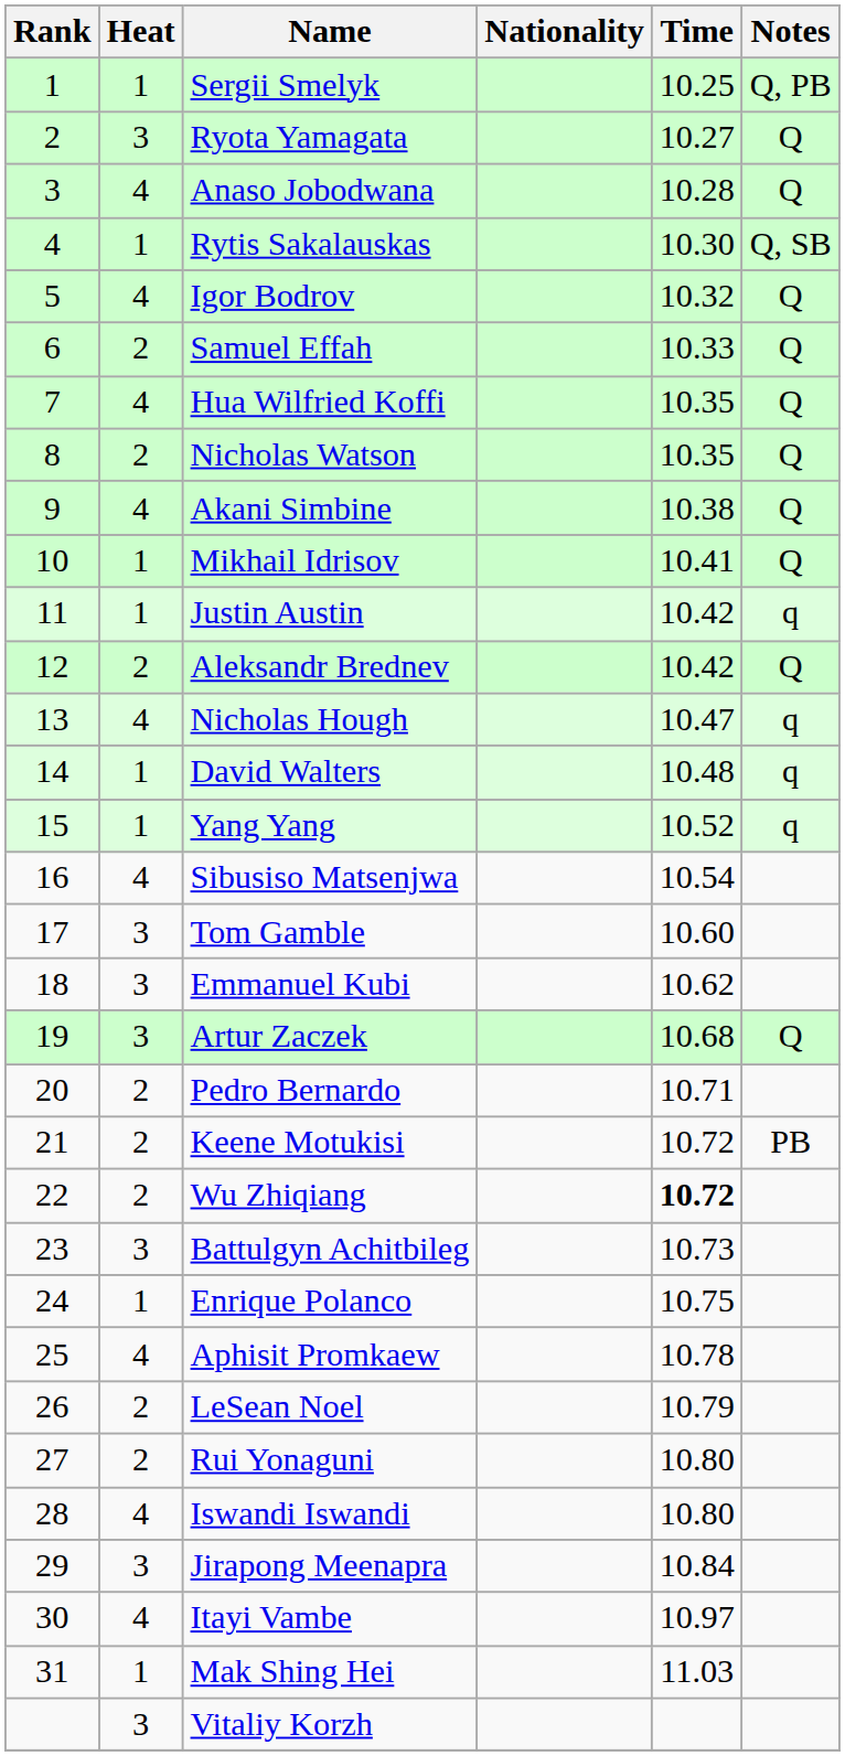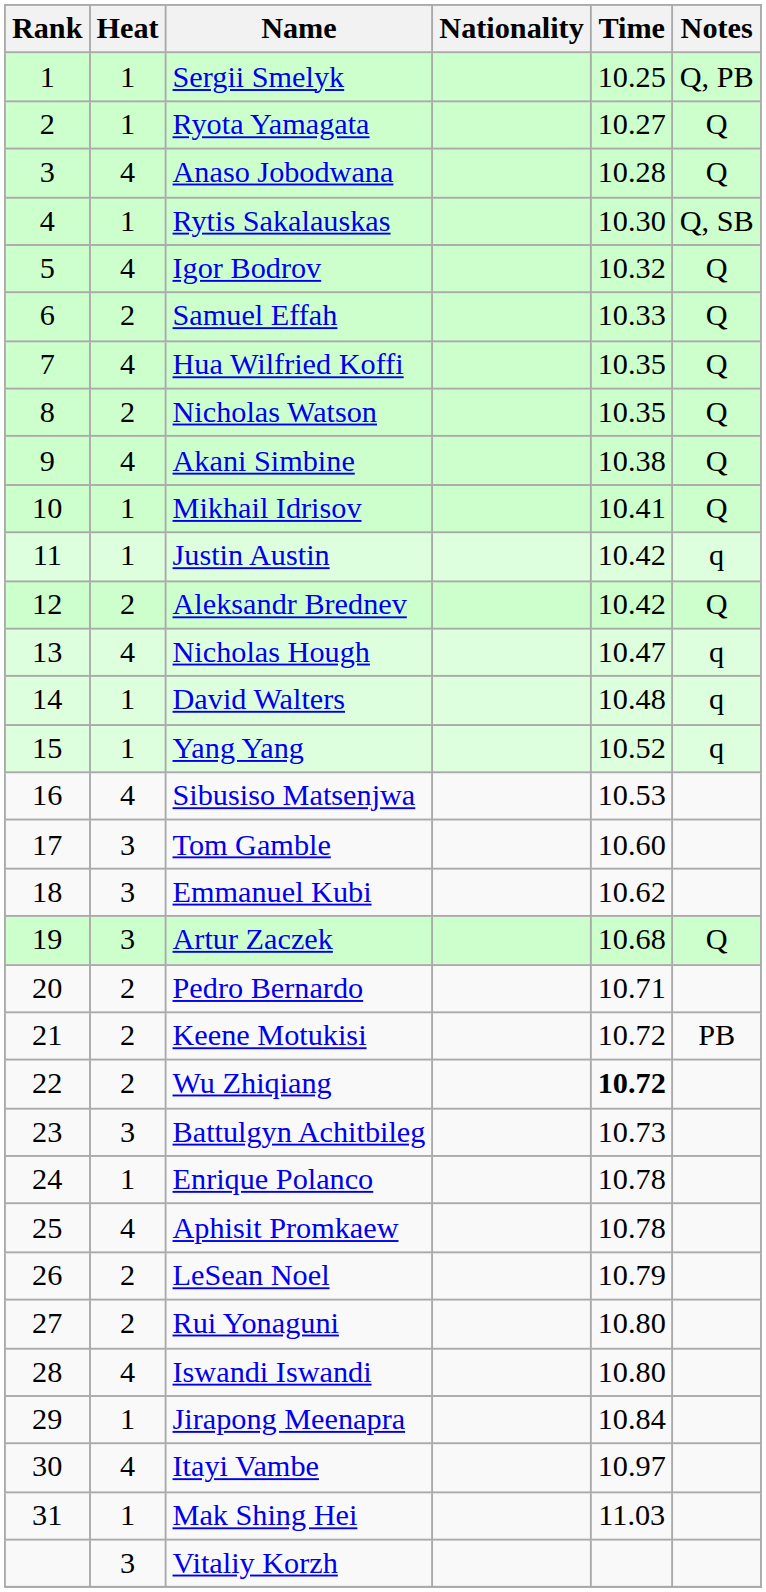Ryota Yamagata | Heat: 3 -> 1
Sibusiso Matsenjwa | Time: 10.54 -> 10.53
Enrique Polanco | Time: 10.75 -> 10.78
Jirapong Meenapra | Heat: 3 -> 1
